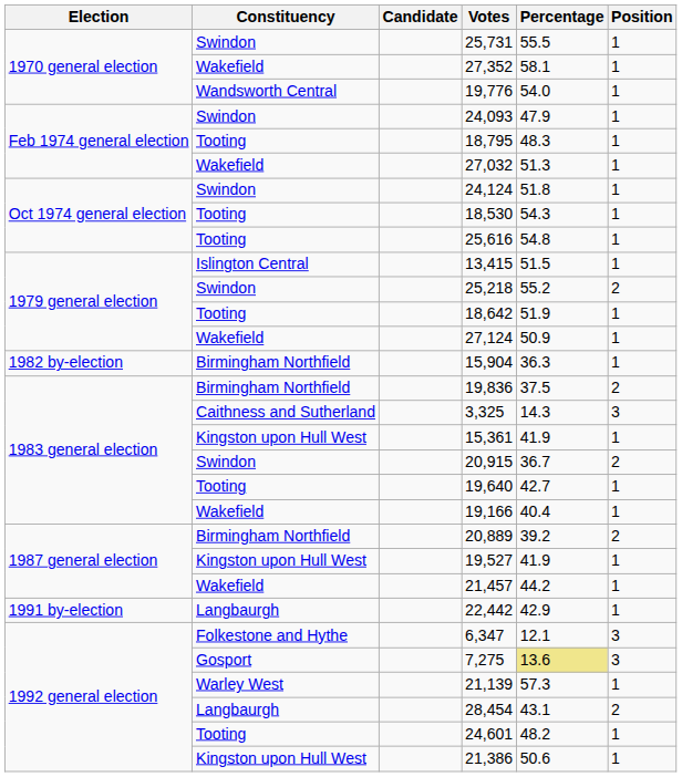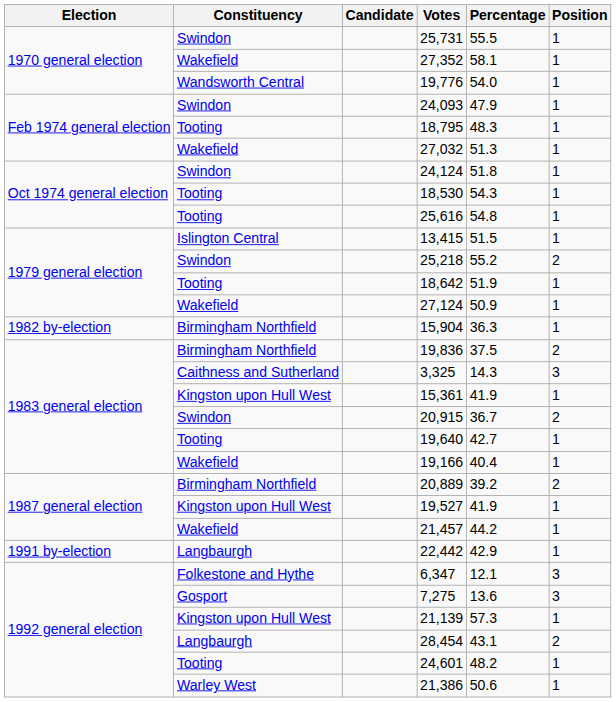7,275 | Percentage: khaki background -> no background
21,139 | Constituency: Warley West -> Kingston upon Hull West
21,386 | Constituency: Kingston upon Hull West -> Warley West
